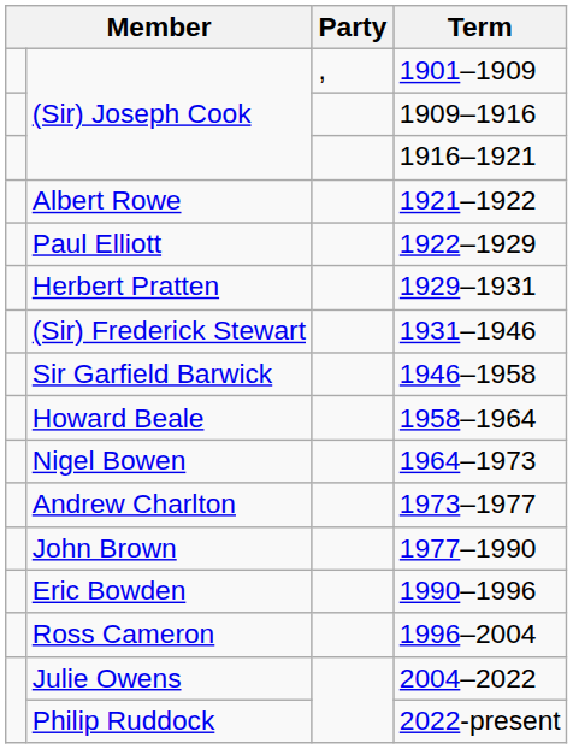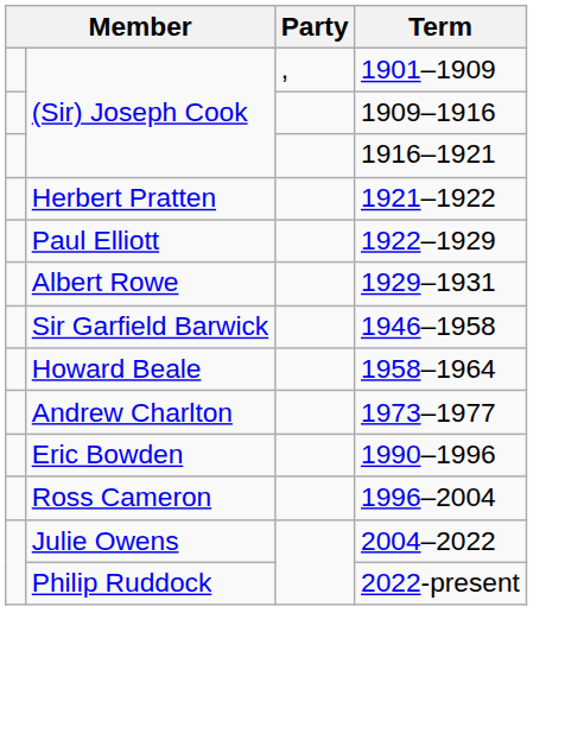1921–1922 | column 2: Albert Rowe -> Herbert Pratten
1929–1931 | column 2: Herbert Pratten -> Albert Rowe
- row: (Sir) Frederick Stewart | 1931–1946
- row: Nigel Bowen | 1964–1973
- row: John Brown | 1977–1990
